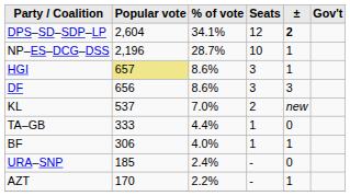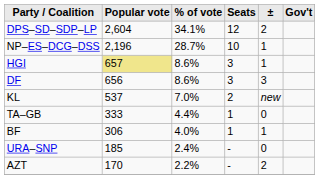DPS–SD–SDP–LP | ±: bold -> normal
AZT | ±: 1 -> 2
